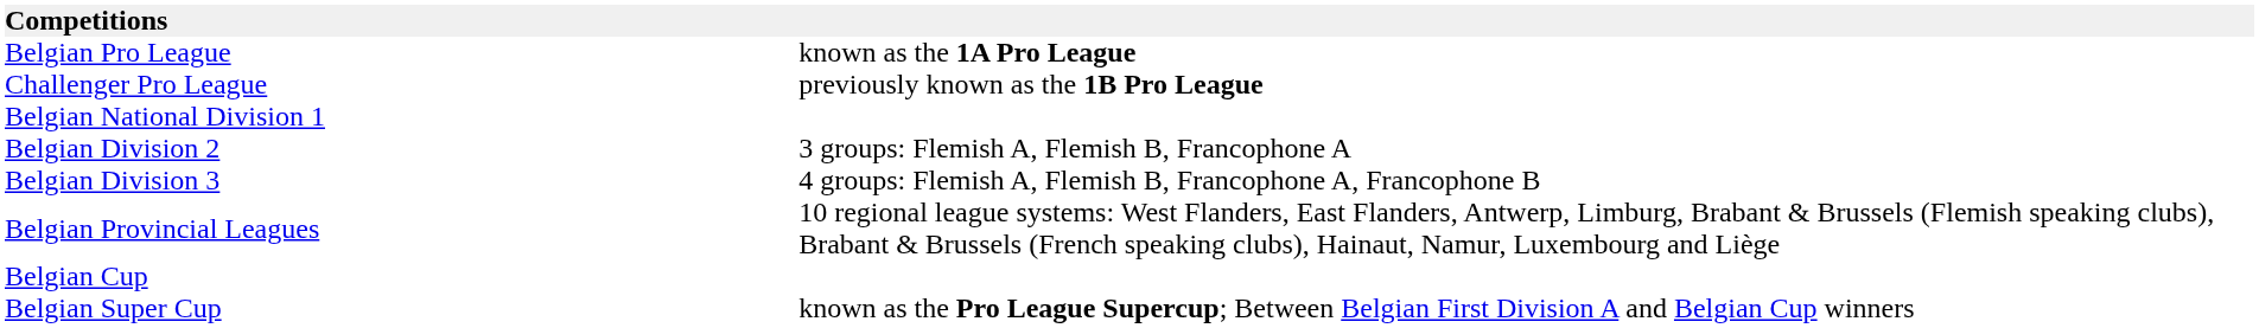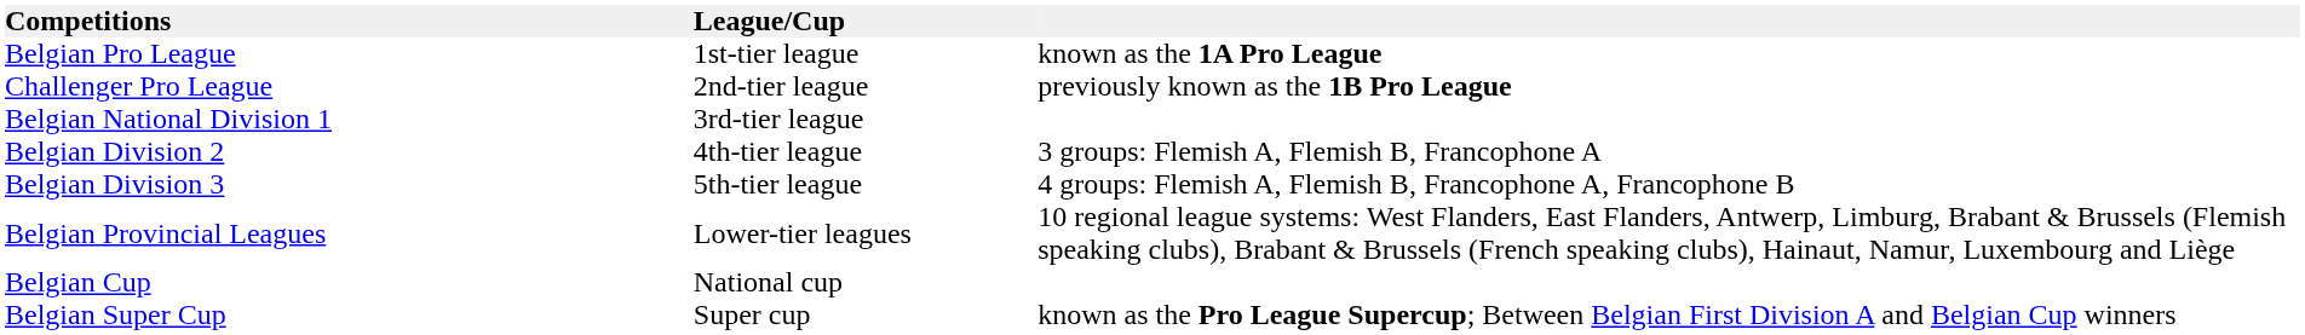+ column: League/Cup | 1st-tier league | 2nd-tier league | 3rd-tier league | 4th-tier league | 5th-tier league | Lower-tier leagues | National cup | Super cup
